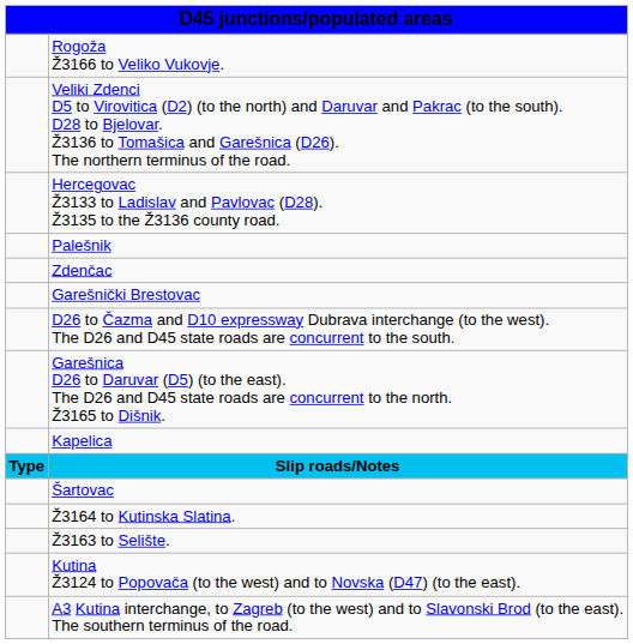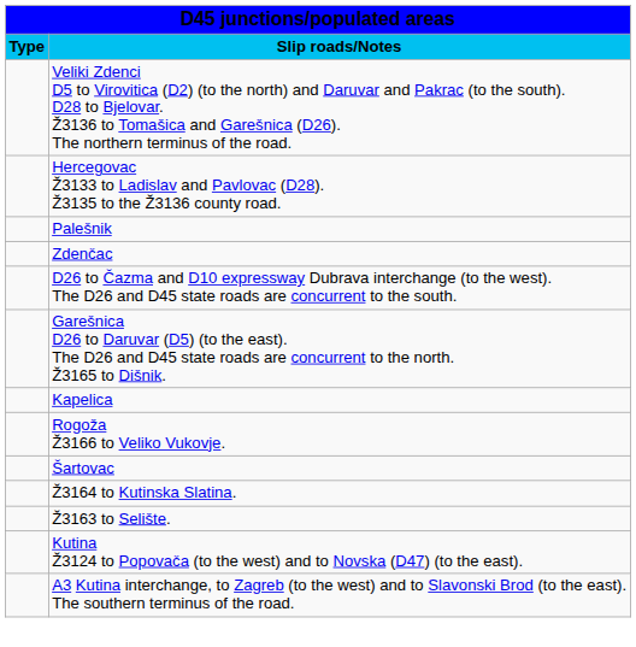rows swapped: Slip roads/Notes <-> Rogoža Ž3166 to Veliko Vukovje.
- row: Garešnički Brestovac
